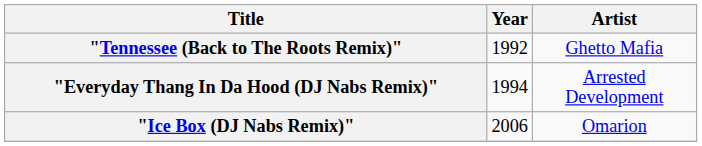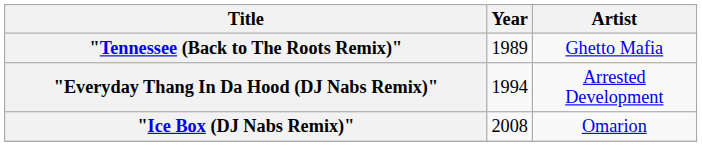"Tennessee (Back to The Roots Remix)" | Year: 1992 -> 1989
"Ice Box (DJ Nabs Remix)" | Year: 2006 -> 2008
